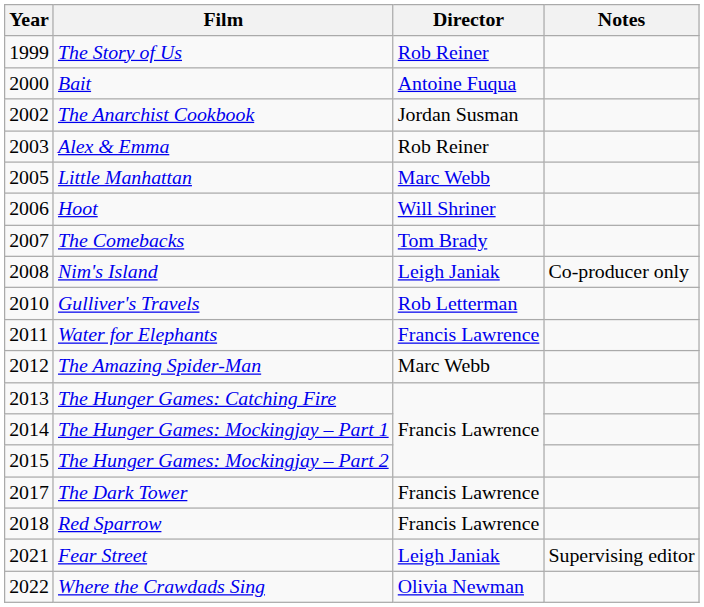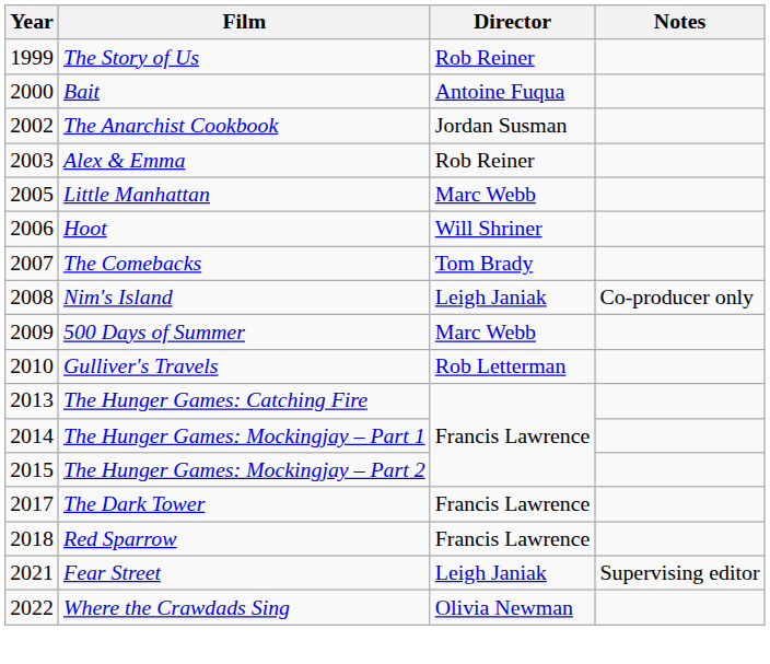+ row: 2009 | 500 Days of Summer | Marc Webb
- row: 2011 | Water for Elephants | Francis Lawrence
- row: 2012 | The Amazing Spider-Man | Marc Webb
